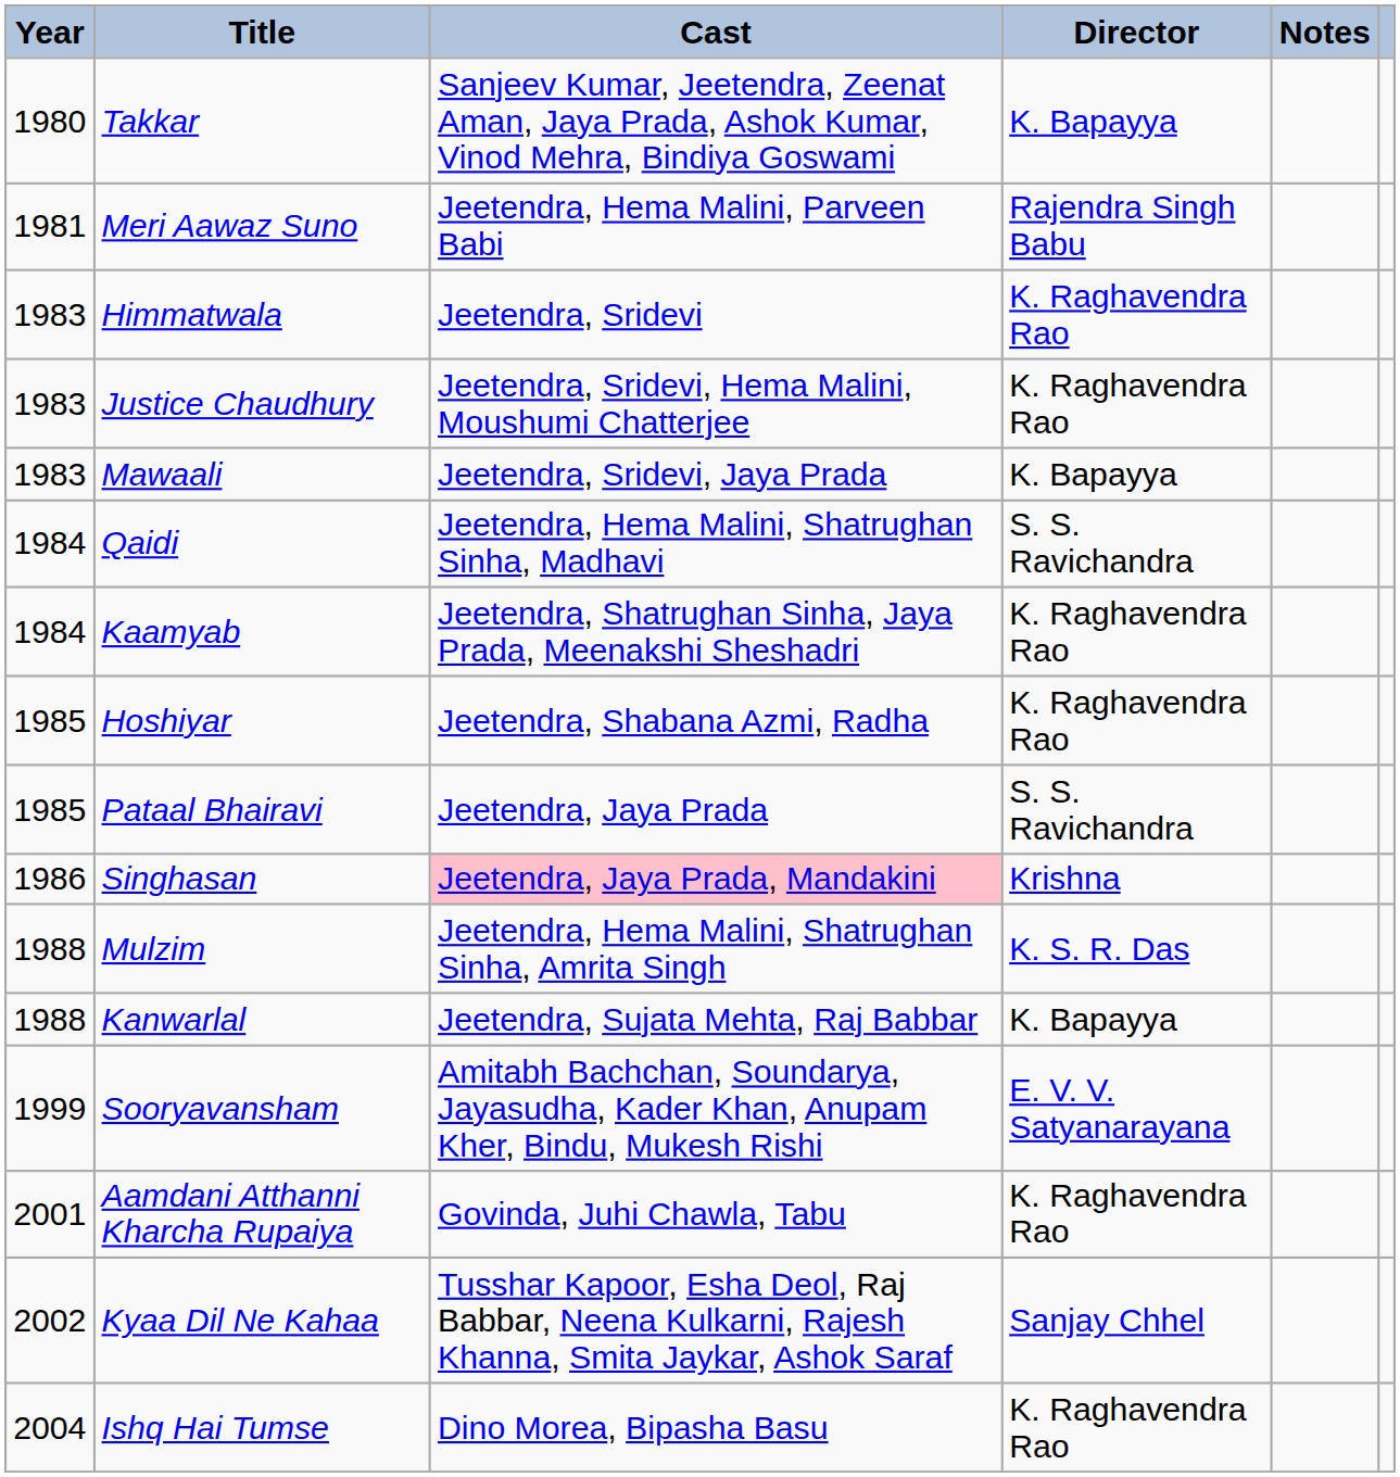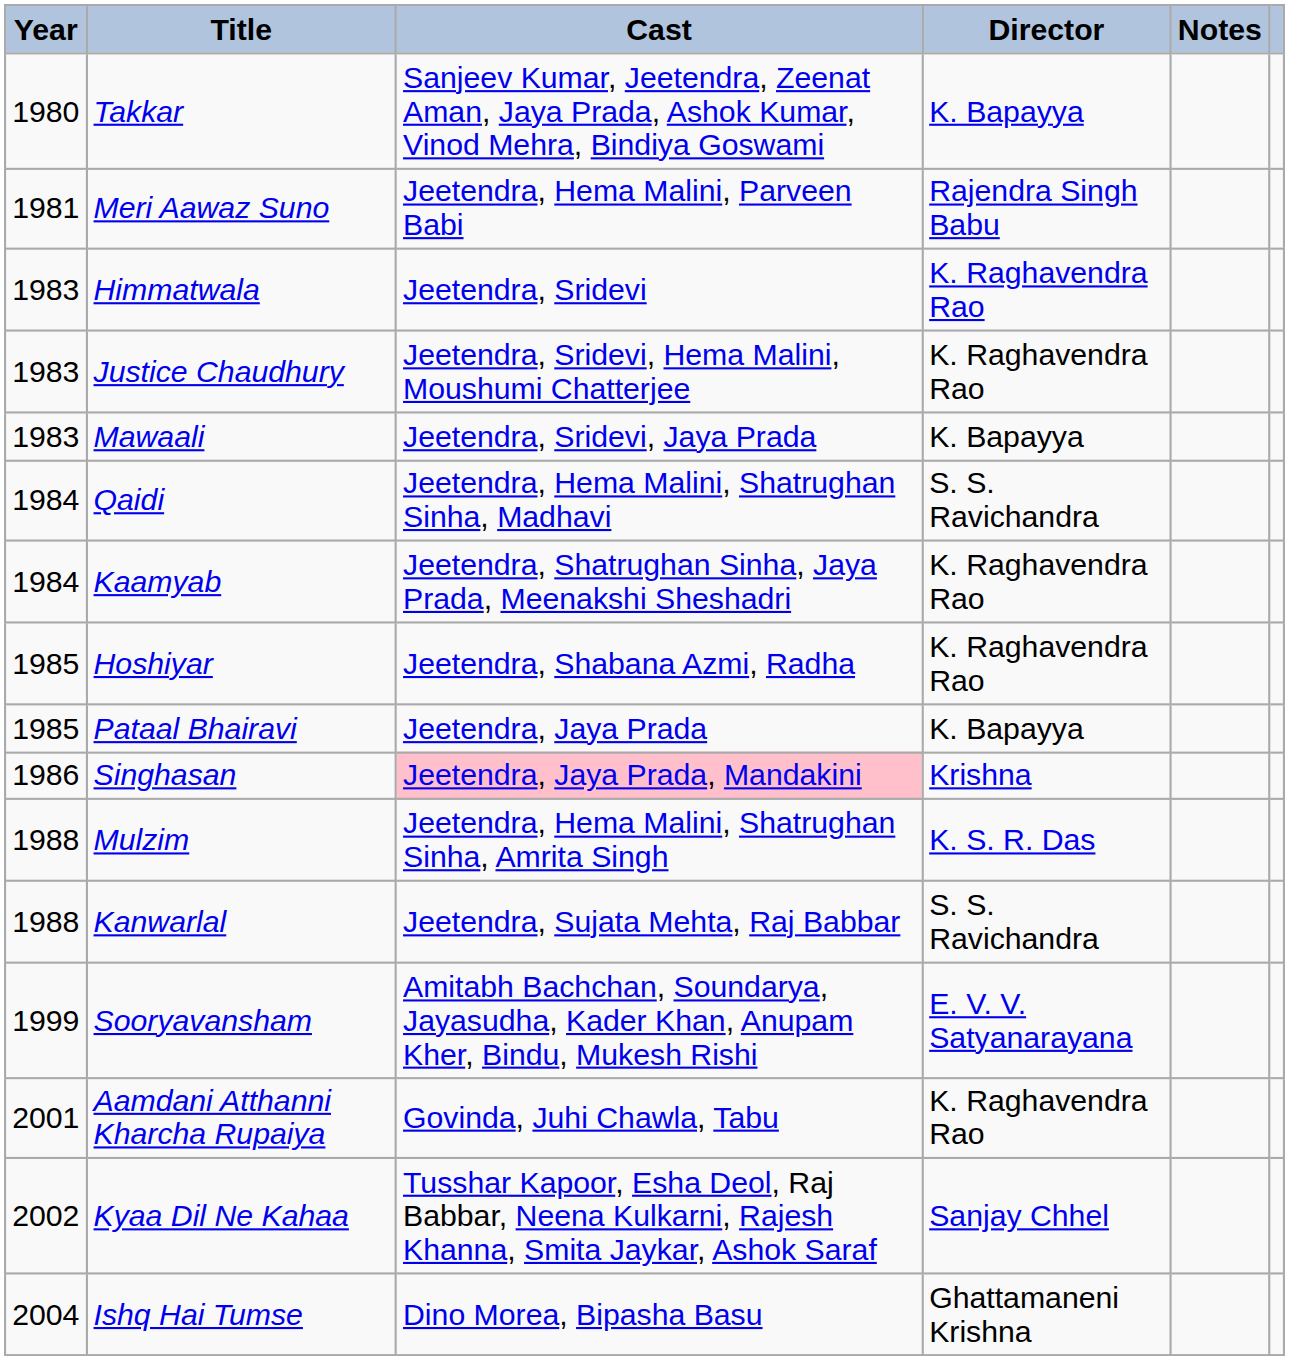Pataal Bhairavi | Director: S. S. Ravichandra -> K. Bapayya
Kanwarlal | Director: K. Bapayya -> S. S. Ravichandra
Ishq Hai Tumse | Director: K. Raghavendra Rao -> Ghattamaneni Krishna
